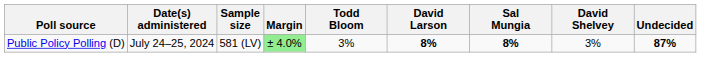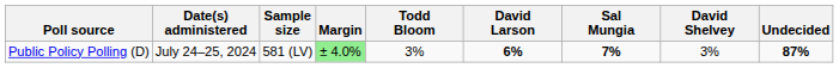Public Policy Polling (D) | David Larson: 8% -> 6%
Public Policy Polling (D) | Sal Mungia: 8% -> 7%
